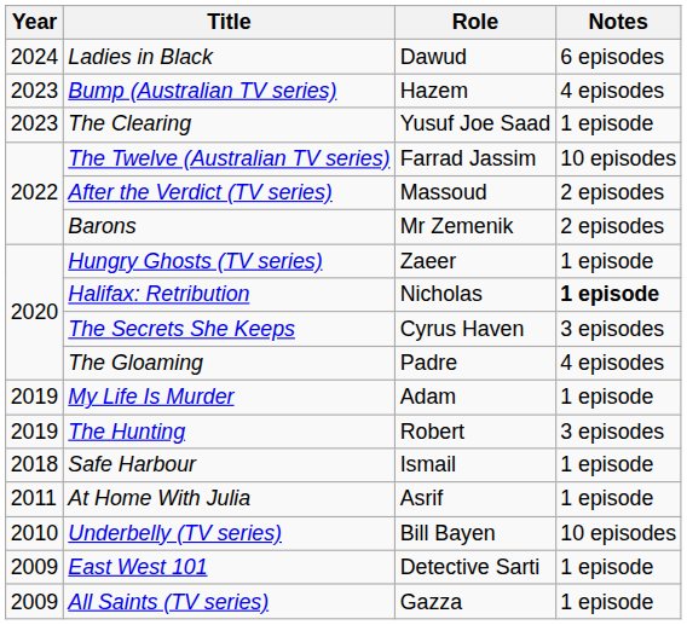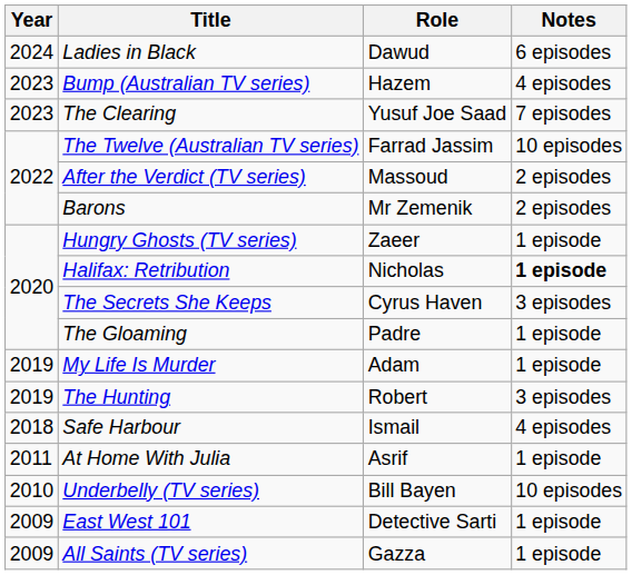The Clearing | Notes: 1 episode -> 7 episodes
The Gloaming | Notes: 4 episodes -> 1 episode
Safe Harbour | Notes: 1 episode -> 4 episodes
